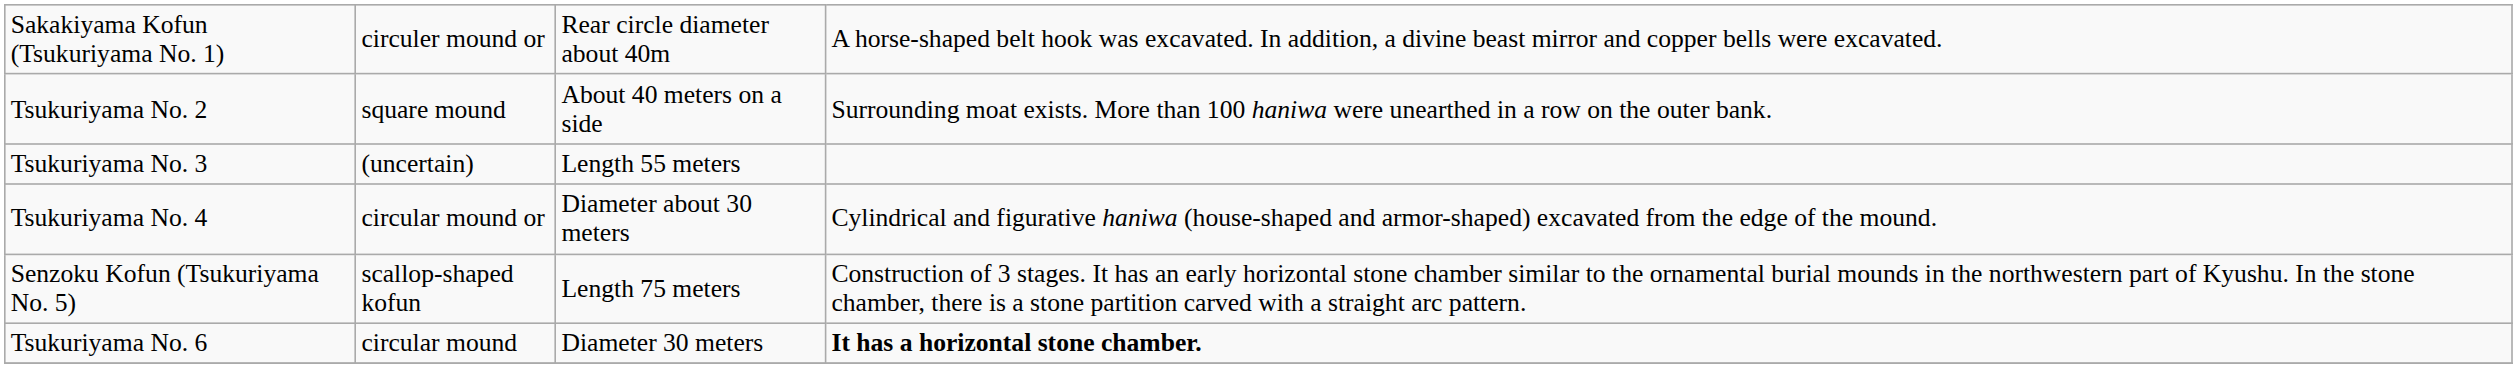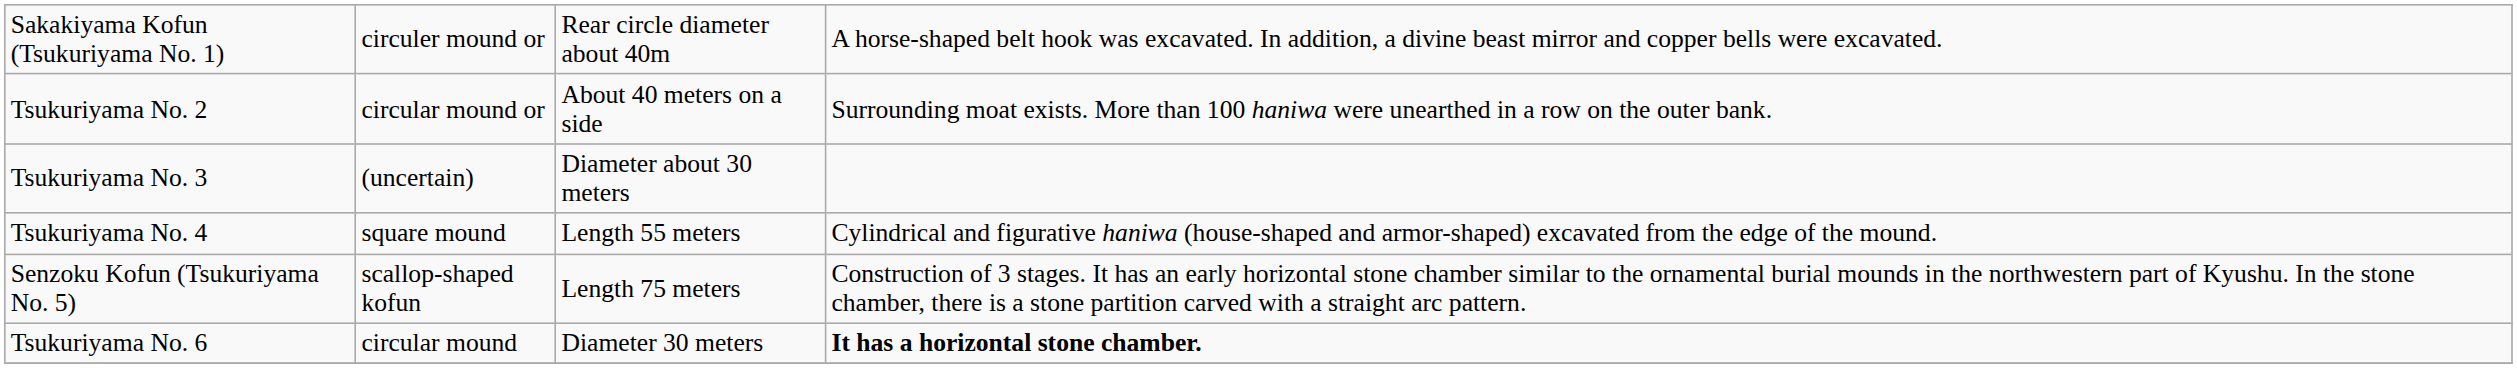Tsukuriyama No. 2 | column 2: square mound -> circular mound or
Tsukuriyama No. 3 | column 3: Length 55 meters -> Diameter about 30 meters
Tsukuriyama No. 4 | column 2: circular mound or -> square mound
Tsukuriyama No. 4 | column 3: Diameter about 30 meters -> Length 55 meters
